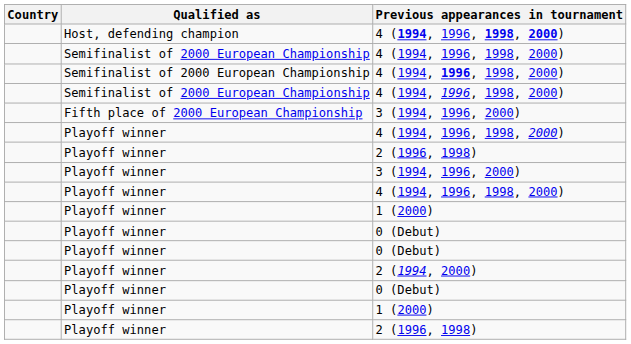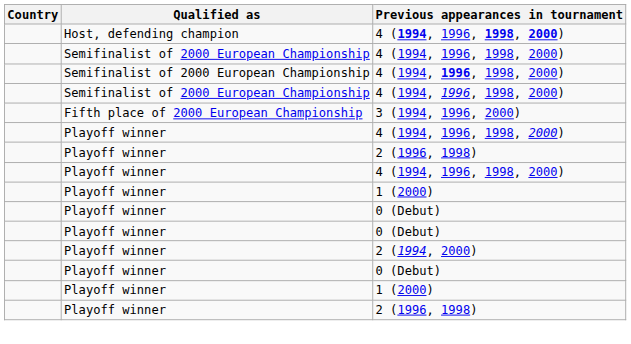- row: Playoff winner | 3 (1994, 1996, 2000)
